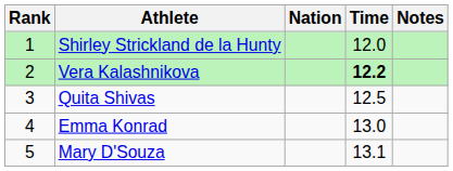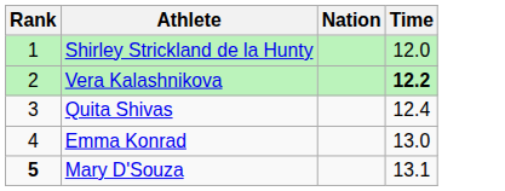- column: Notes
Quita Shivas | Time: 12.5 -> 12.4
Mary D'Souza | Rank: normal -> bold
